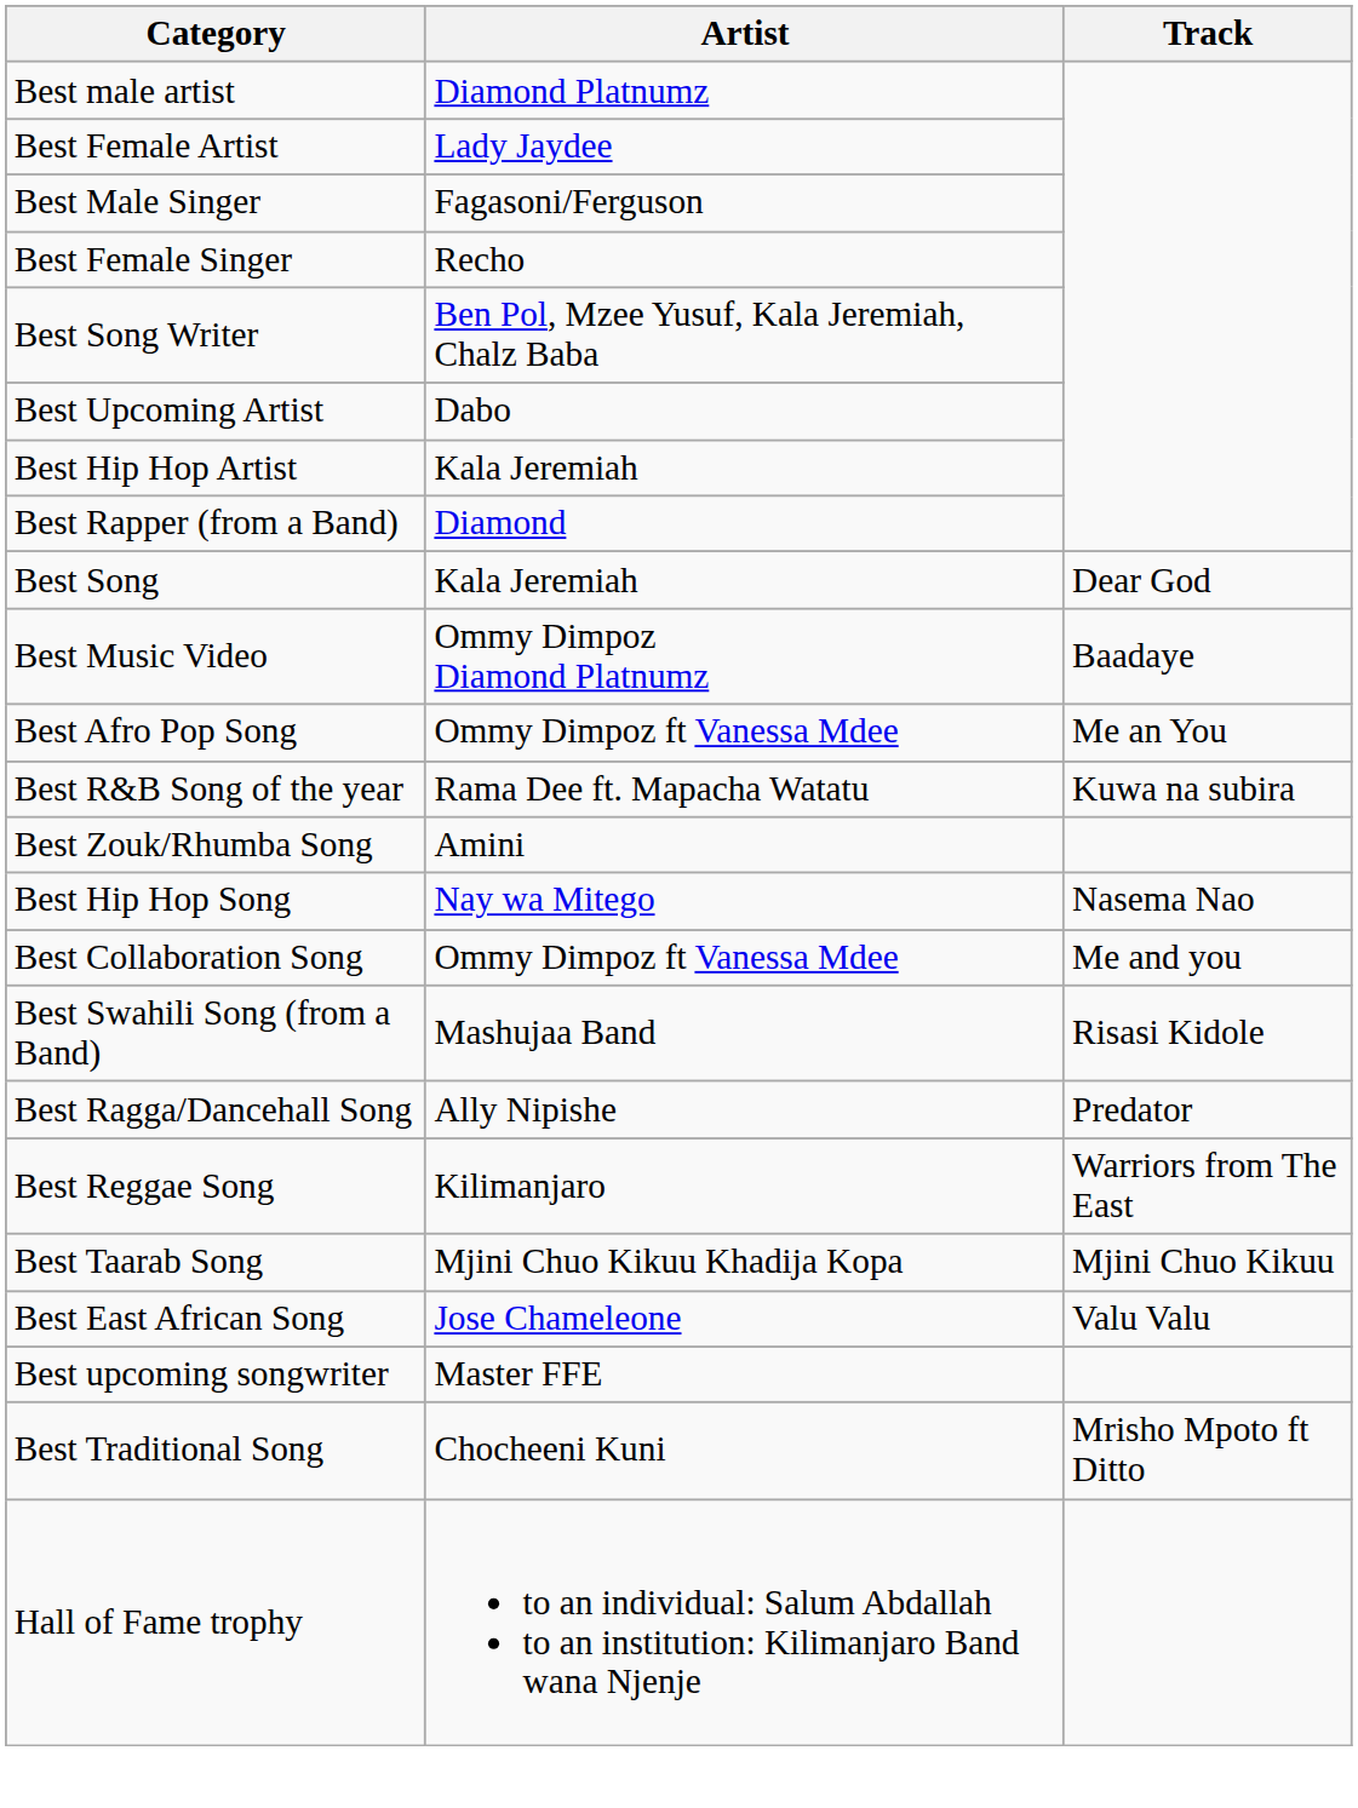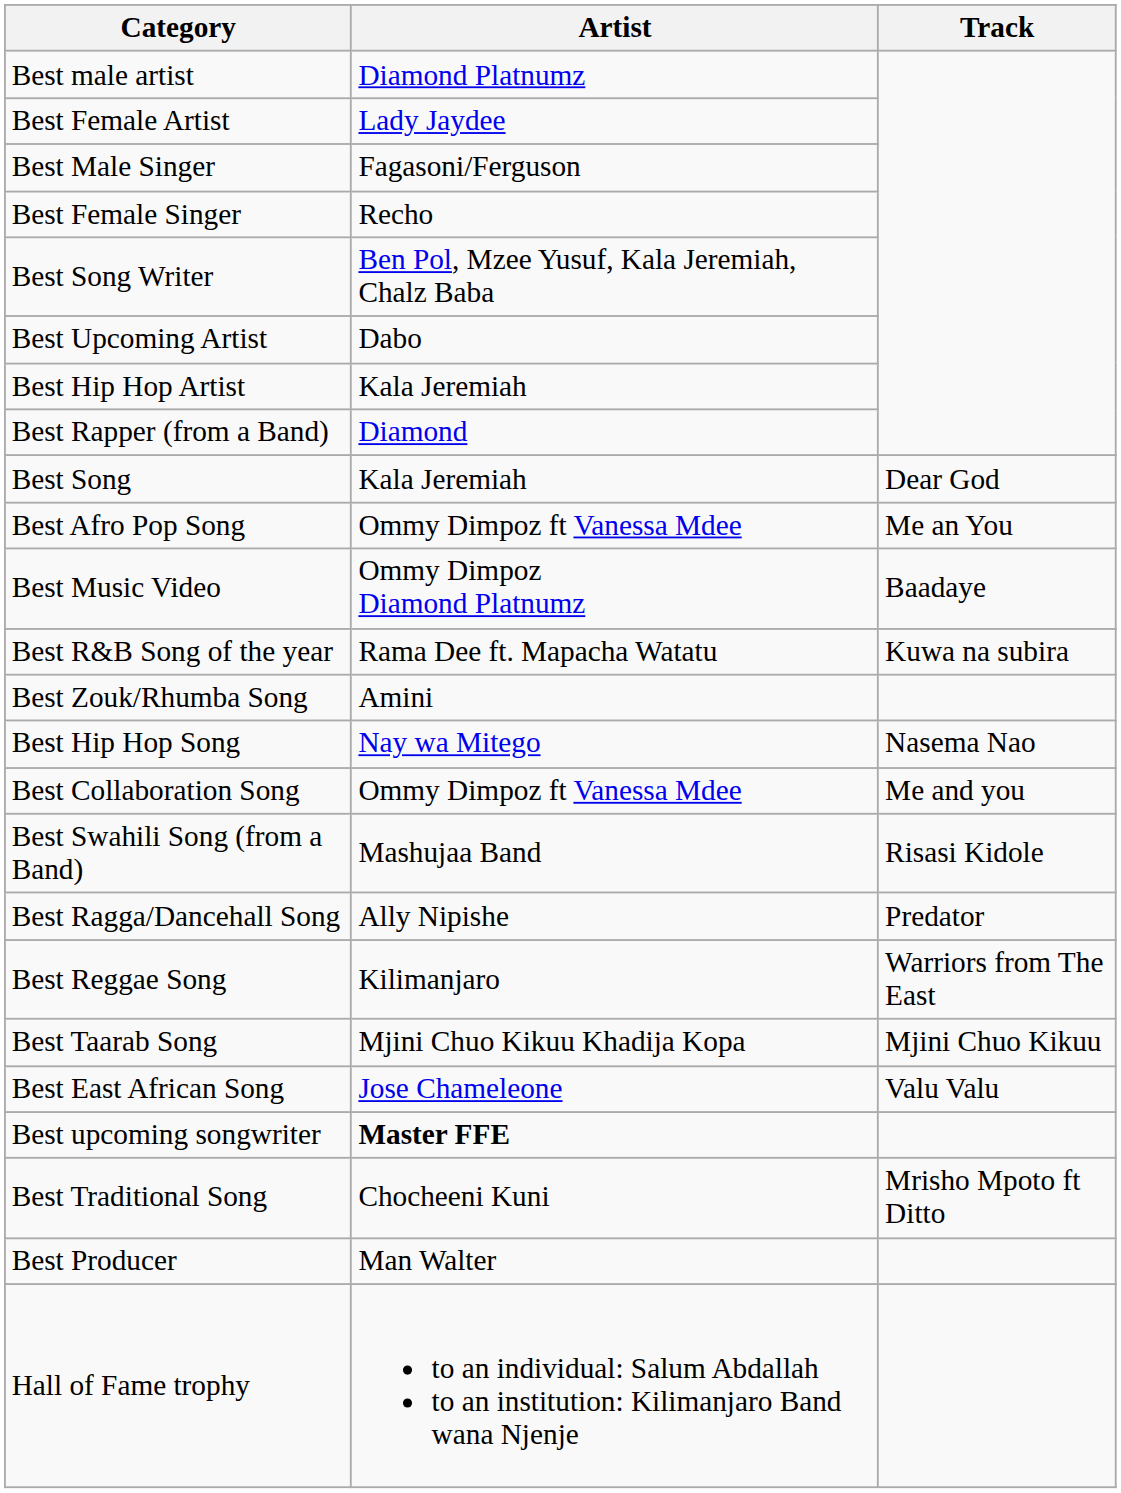rows swapped: Best Music Video <-> Best Afro Pop Song
Best upcoming songwriter | Artist: normal -> bold
+ row: Best Producer | Man Walter
